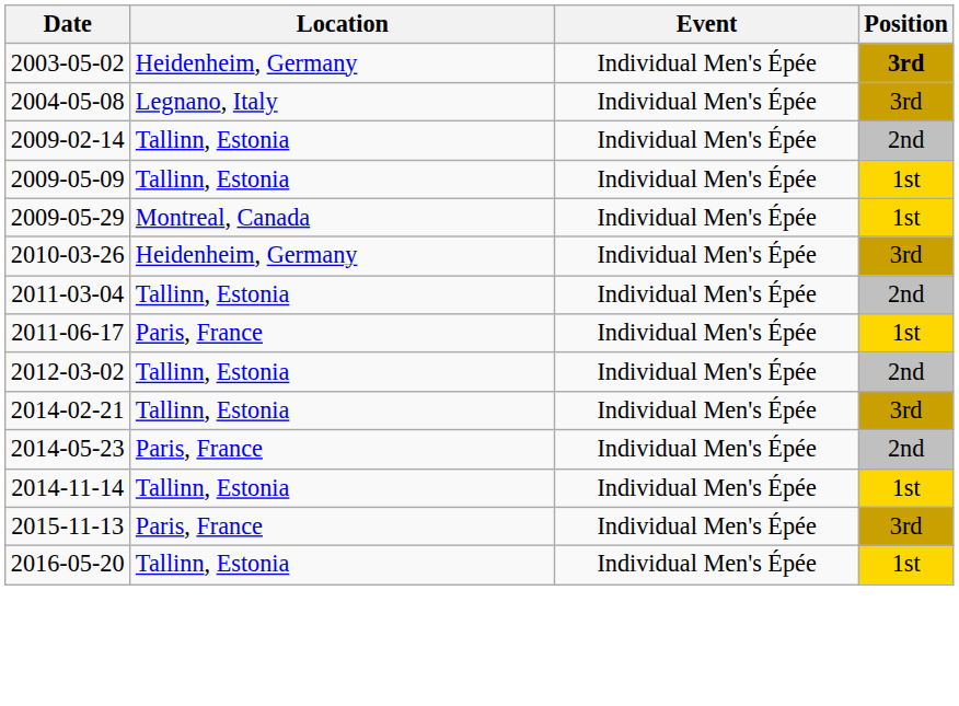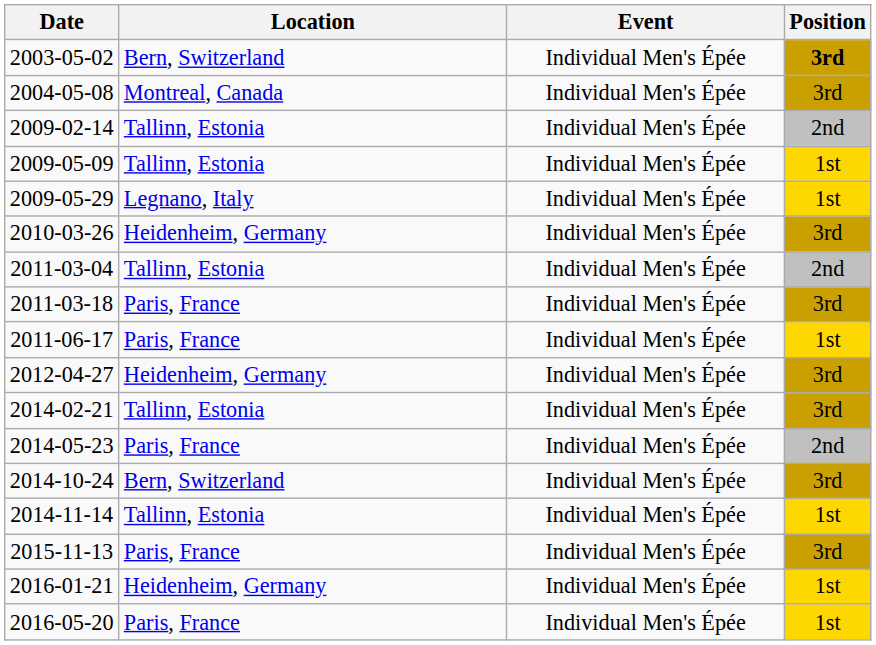2003-05-02 | Location: Heidenheim, Germany -> Bern, Switzerland
2004-05-08 | Location: Legnano, Italy -> Montreal, Canada
2009-05-29 | Location: Montreal, Canada -> Legnano, Italy
+ row: 2011-03-18 | Paris, France | Individual Men's Épée | 3rd
- row: 2012-03-02 | Tallinn, Estonia | Individual Men's Épée | 2nd
+ row: 2012-04-27 | Heidenheim, Germany | Individual Men's Épée | 3rd
+ row: 2014-10-24 | Bern, Switzerland | Individual Men's Épée | 3rd
+ row: 2016-01-21 | Heidenheim, Germany | Individual Men's Épée | 1st
2016-05-20 | Location: Tallinn, Estonia -> Paris, France
